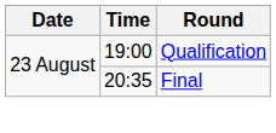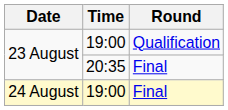+ row: 24 August | 19:00 | Final
